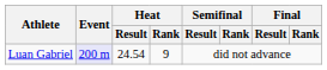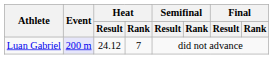Luan Gabriel | Heat / Result: 24.54 -> 24.12
Luan Gabriel | Heat / Rank: 9 -> 7
